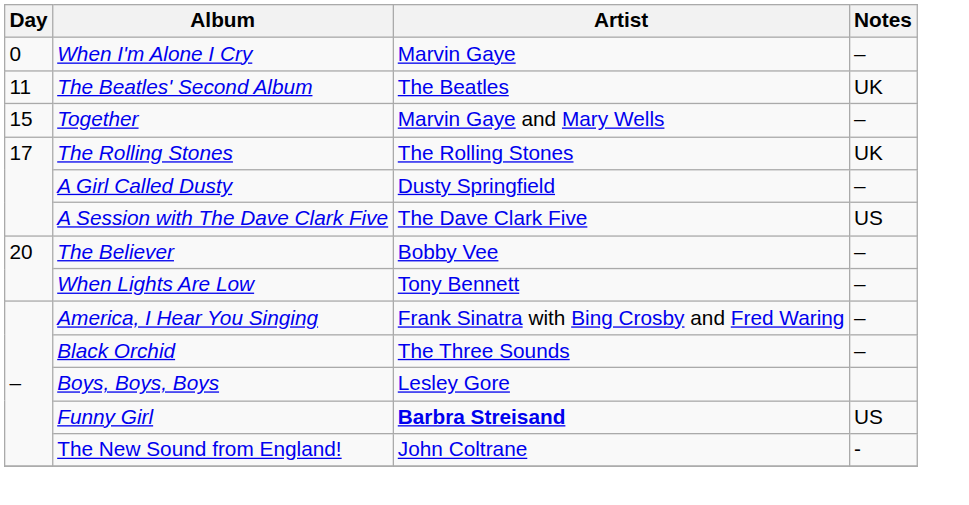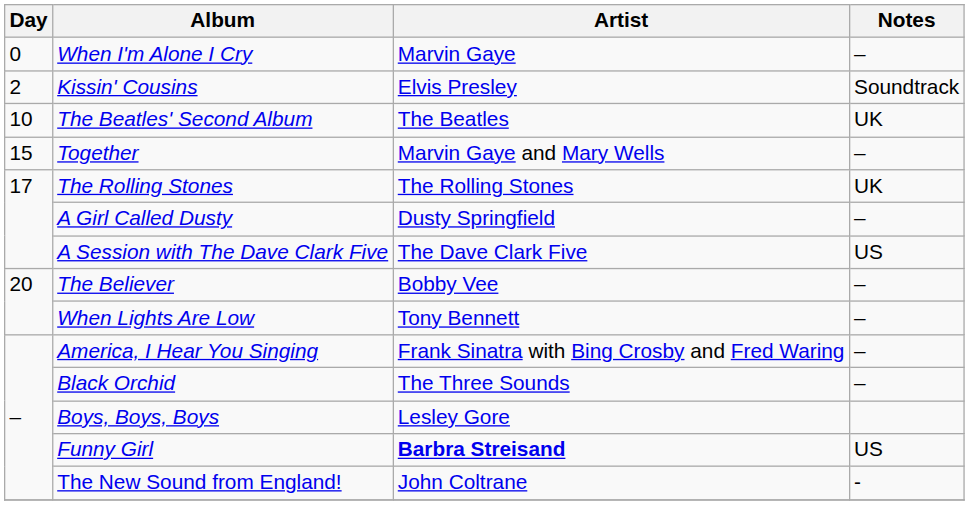+ row: 2 | Kissin' Cousins | Elvis Presley | Soundtrack
The Beatles' Second Album | Day: 11 -> 10
